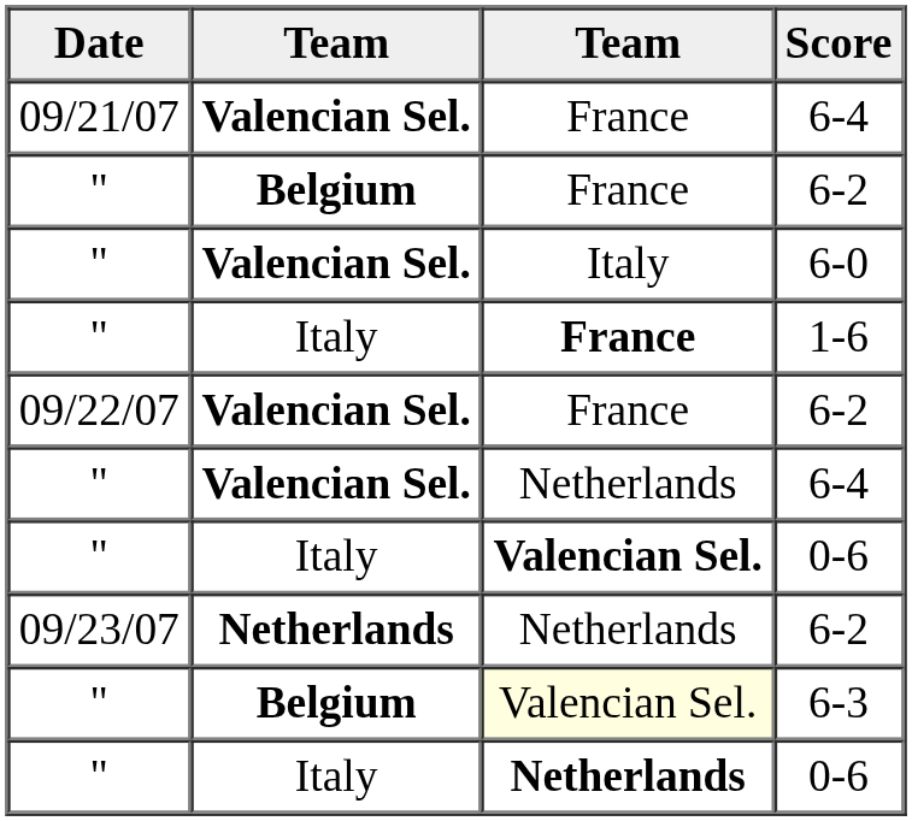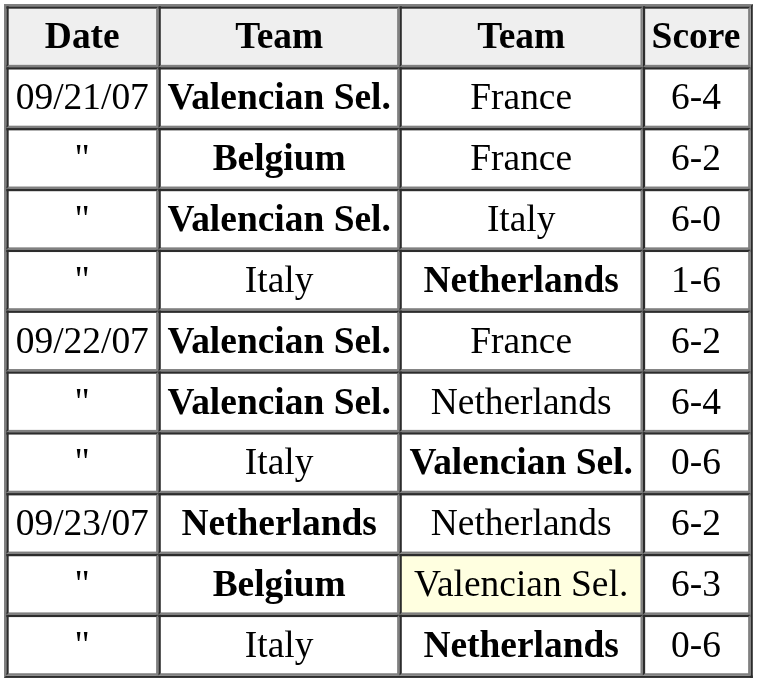1-6 | column 3: France -> Netherlands
